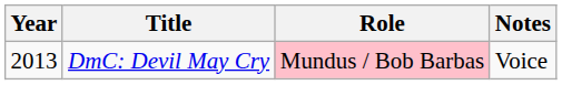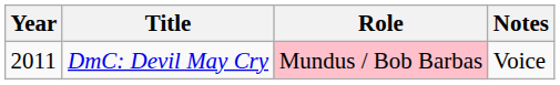DmC: Devil May Cry | Year: 2013 -> 2011
